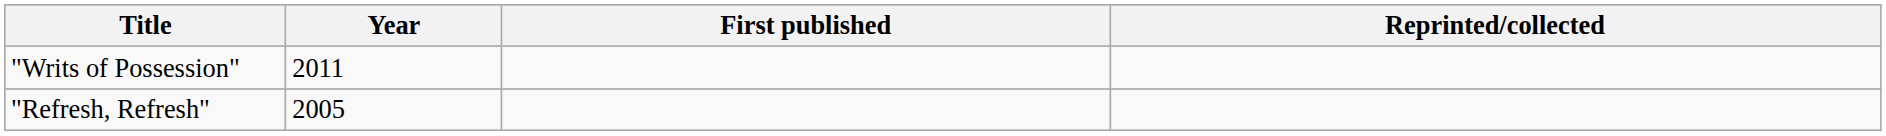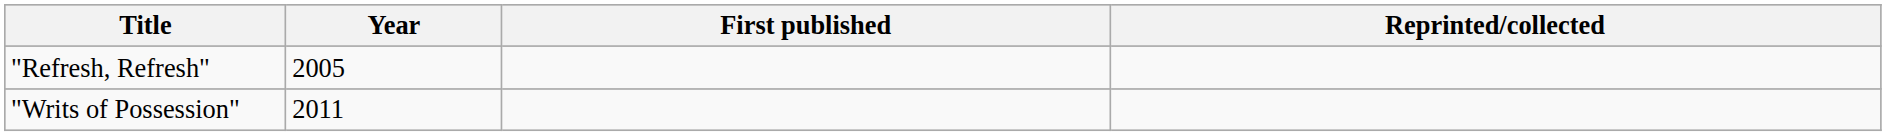rows swapped: "Refresh, Refresh" <-> "Writs of Possession"
